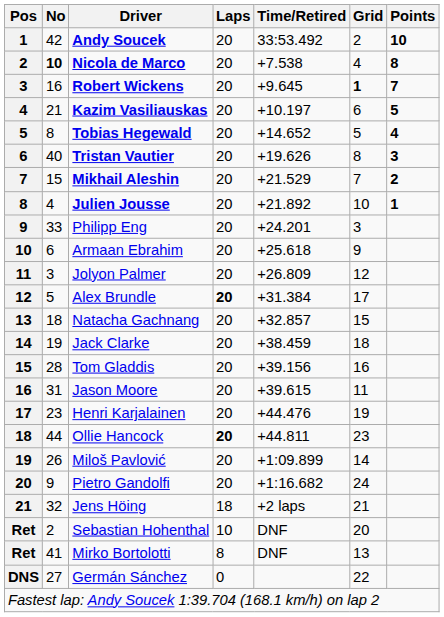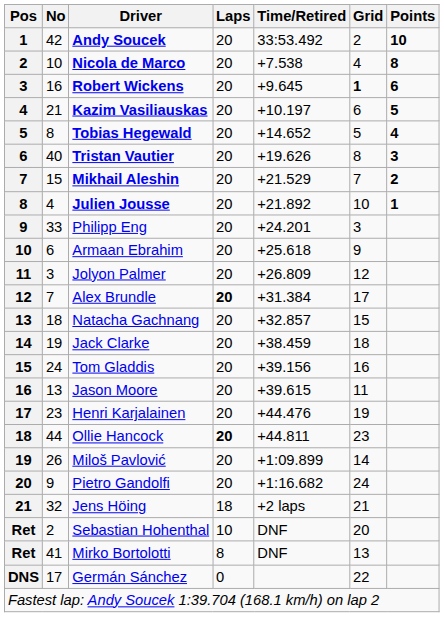Nicola de Marco | No: bold -> normal
Robert Wickens | Points: 7 -> 6
Alex Brundle | No: 5 -> 7
Tom Gladdis | No: 28 -> 24
Jason Moore | No: 31 -> 13
Germán Sánchez | No: 27 -> 17
